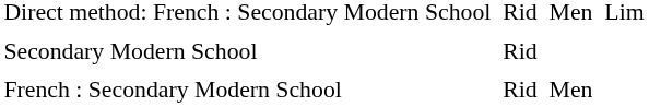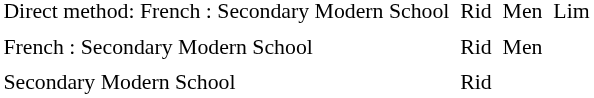rows swapped: French : Secondary Modern School <-> Secondary Modern School
